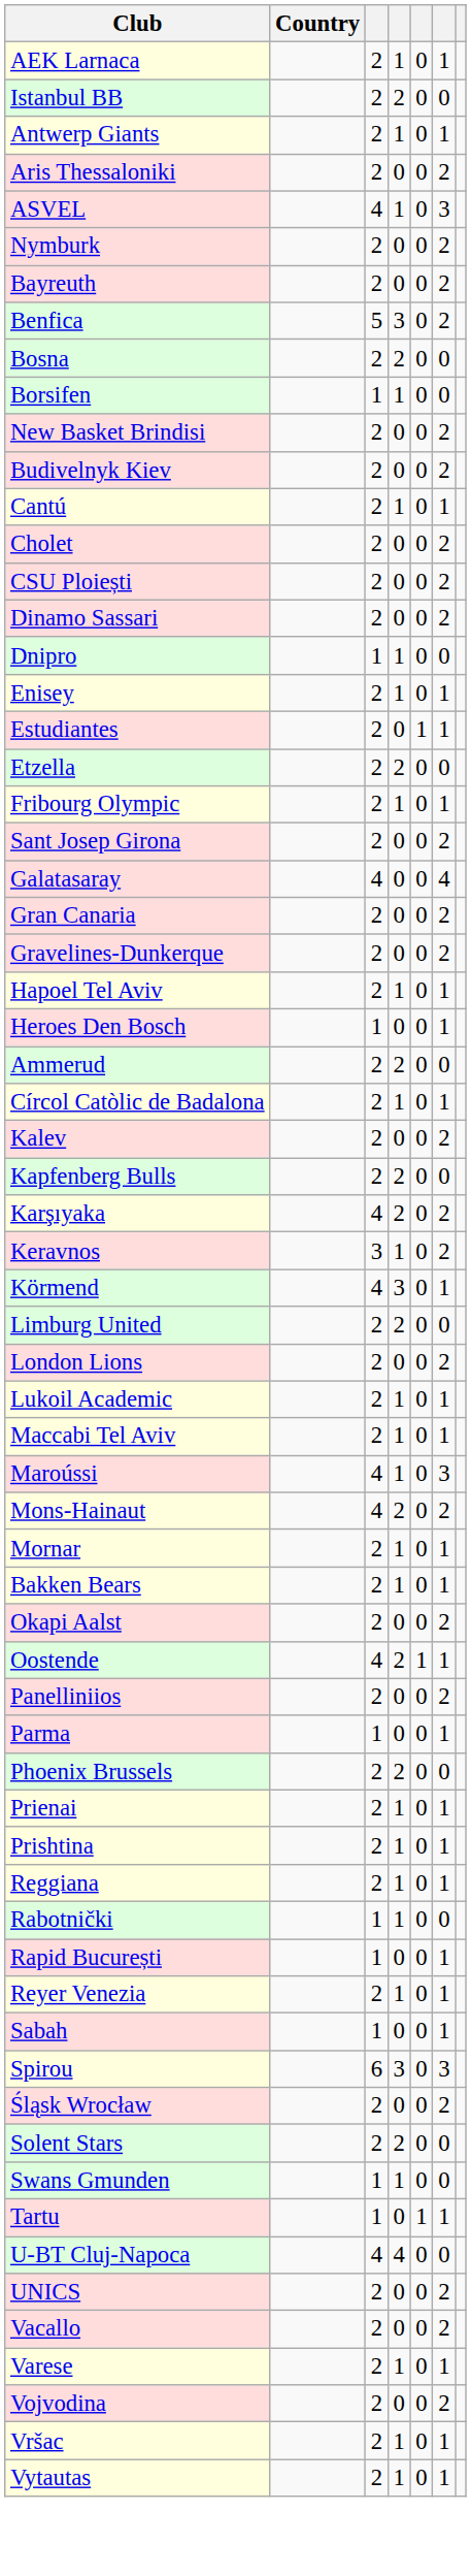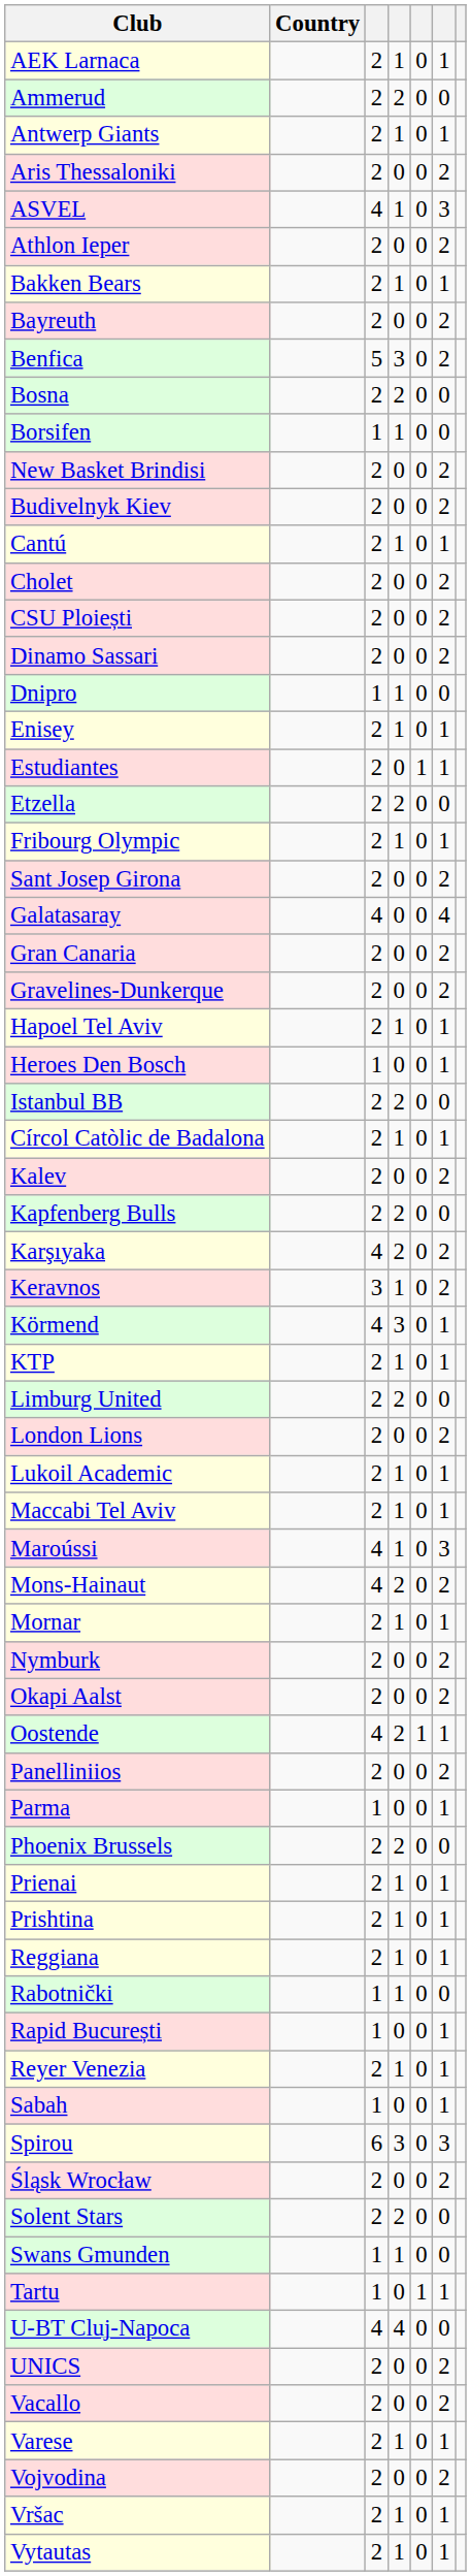rows swapped: Ammerud <-> Istanbul BB
+ row: Athlon Ieper | 2 | 0 | 0 | 2
rows swapped: Bakken Bears <-> Nymburk
+ row: KTP | 2 | 1 | 0 | 1
